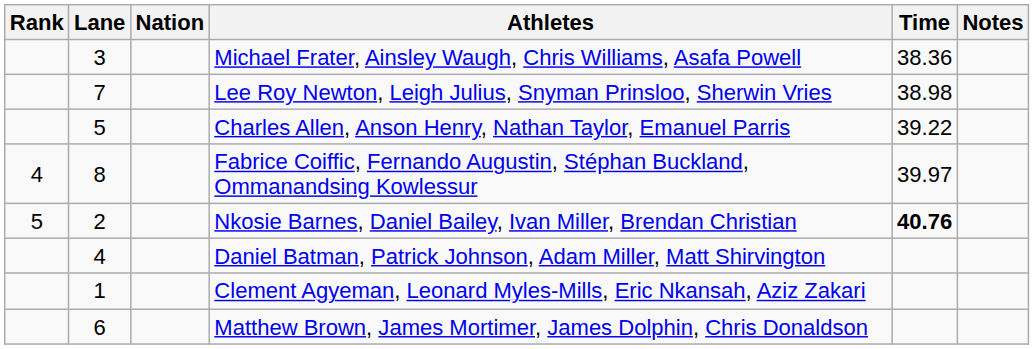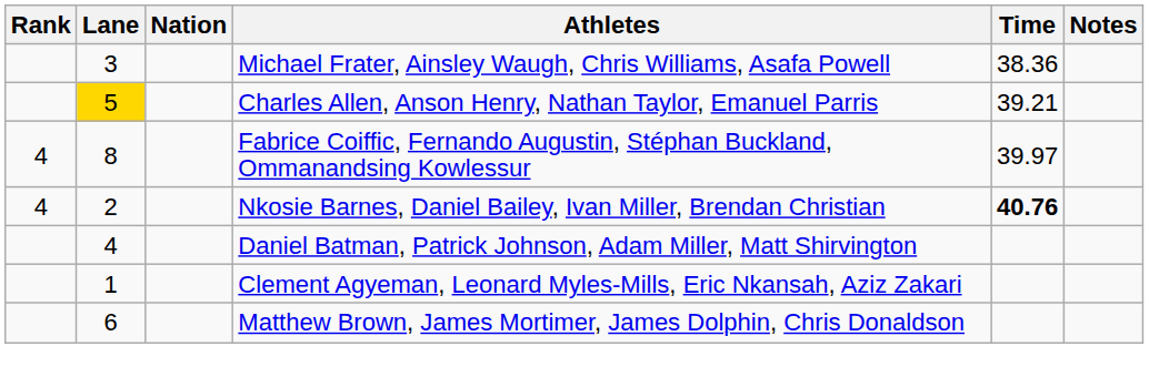- row: 7 | Lee Roy Newton, Leigh Julius, Snyman Prinsloo, Sherwin Vries | 38.98
Charles Allen, Anson Henry, Nathan Taylor, Emanuel Parris | Lane: no background -> gold background
Charles Allen, Anson Henry, Nathan Taylor, Emanuel Parris | Time: 39.22 -> 39.21
Nkosie Barnes, Daniel Bailey, Ivan Miller, Brendan Christian | Rank: 5 -> 4
